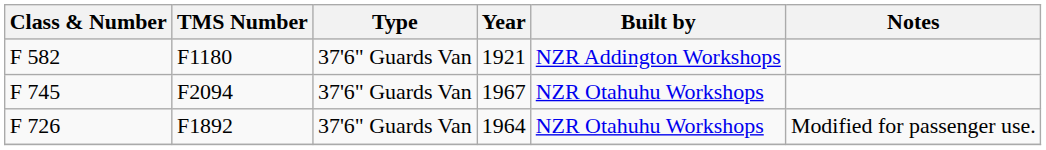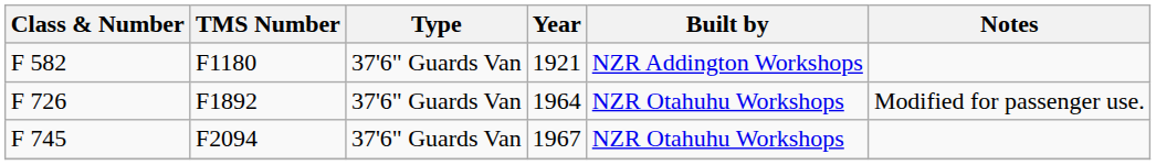rows swapped: F 726 <-> F 745
